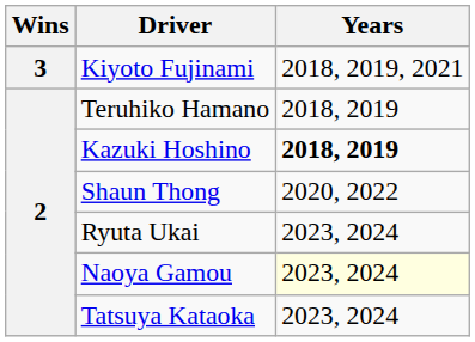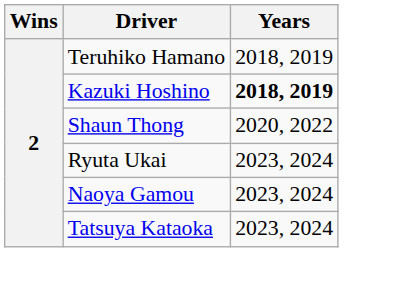- row: 3 | Kiyoto Fujinami | 2018, 2019, 2021
Naoya Gamou | Years: lightyellow background -> no background
